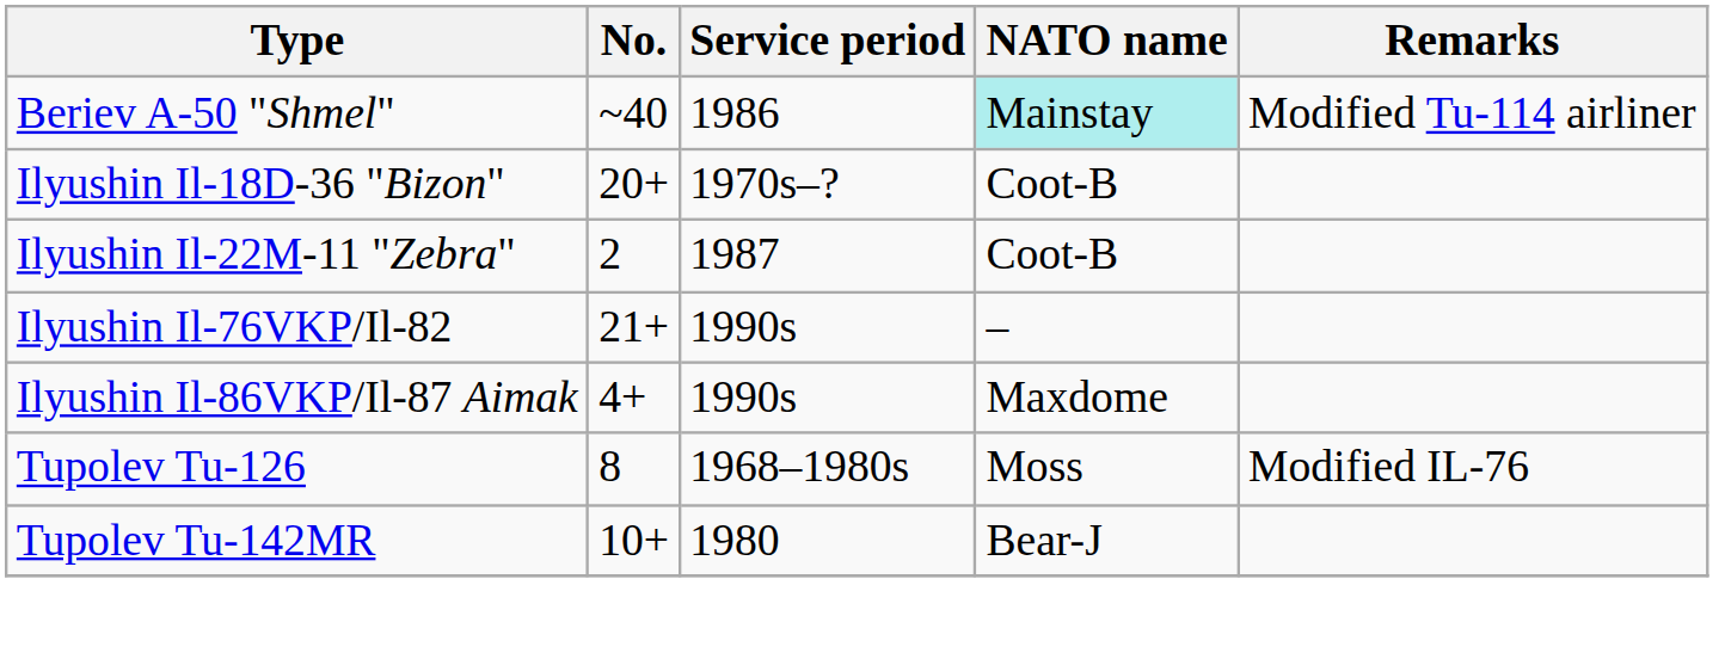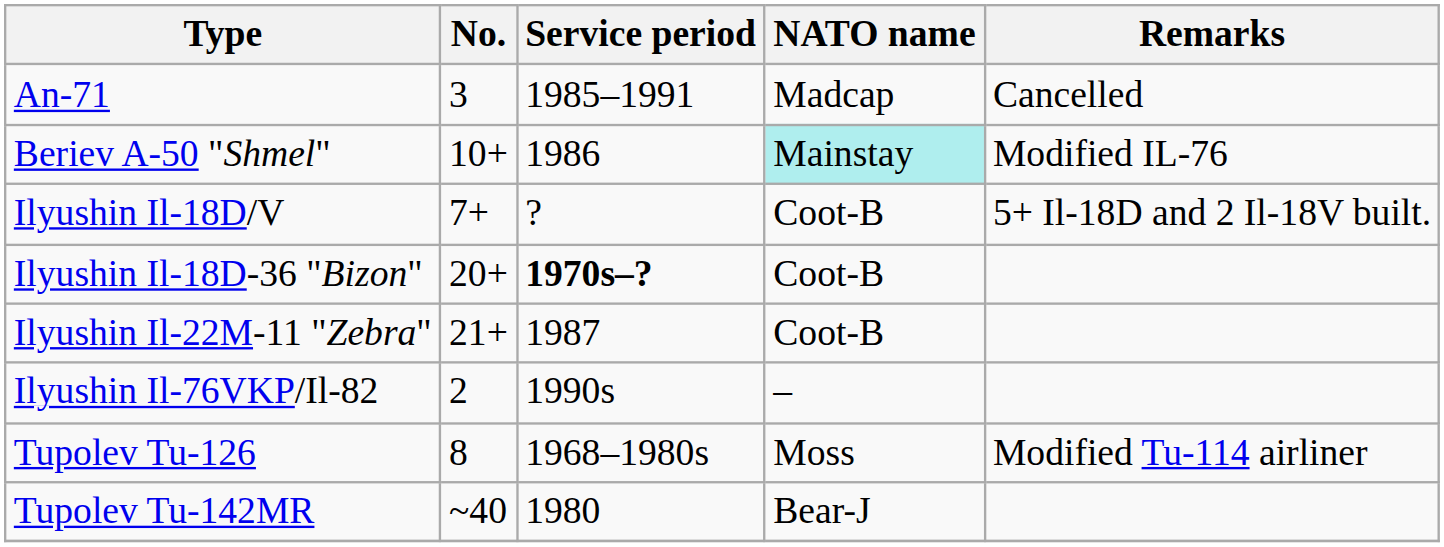+ row: An-71 | 3 | 1985–1991 | Madcap | Cancelled
Beriev A-50 "Shmel" | No.: ~40 -> 10+
Beriev A-50 "Shmel" | Remarks: Modified Tu-114 airliner -> Modified IL-76
+ row: Ilyushin Il-18D/V | 7+ | ? | Coot-B | 5+ Il-18D and 2 Il-18V built.
Ilyushin Il-18D-36 "Bizon" | Service period: normal -> bold
Ilyushin Il-22M-11 "Zebra" | No.: 2 -> 21+
Ilyushin Il-76VKP/Il-82 | No.: 21+ -> 2
- row: Ilyushin Il-86VKP/Il-87 Aimak | 4+ | 1990s | Maxdome
Tupolev Tu-126 | Remarks: Modified IL-76 -> Modified Tu-114 airliner
Tupolev Tu-142MR | No.: 10+ -> ~40
